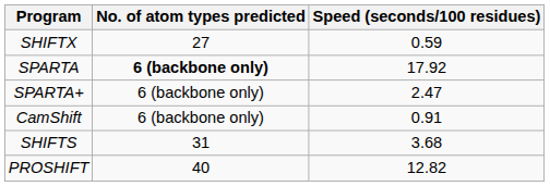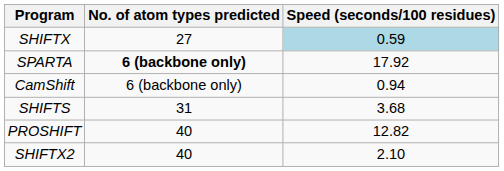SHIFTX | Speed (seconds/100 residues): no background -> lightblue background
- row: SPARTA+ | 6 (backbone only) | 2.47
CamShift | Speed (seconds/100 residues): 0.91 -> 0.94
+ row: SHIFTX2 | 40 | 2.10
